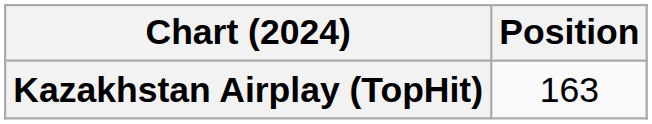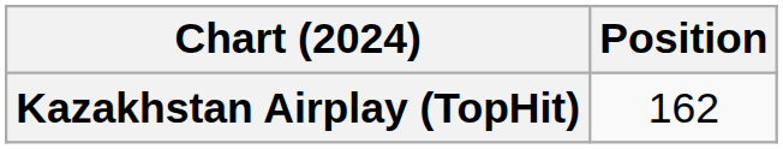Kazakhstan Airplay (TopHit) | Position: 163 -> 162
